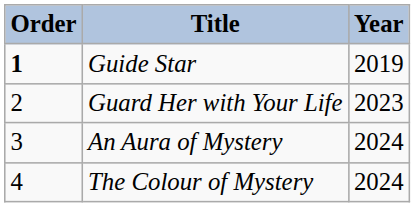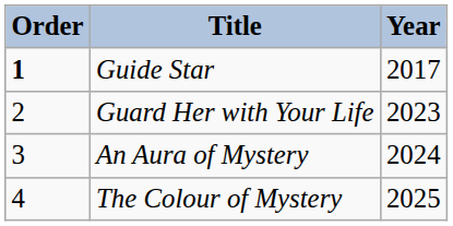Guide Star | Year: 2019 -> 2017
The Colour of Mystery | Year: 2024 -> 2025
